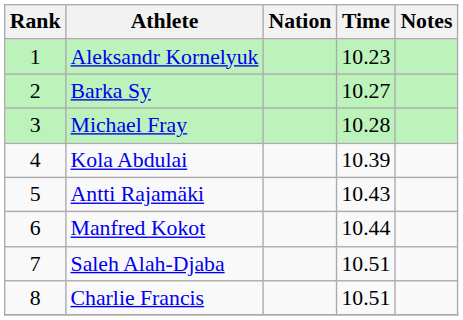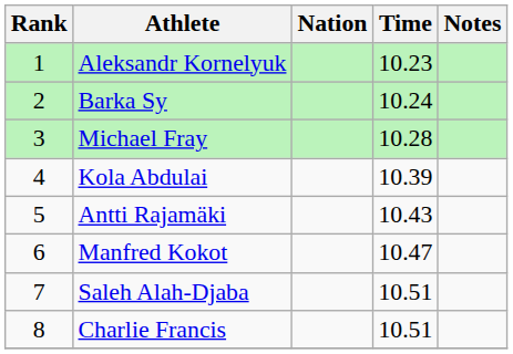Barka Sy | Time: 10.27 -> 10.24
Manfred Kokot | Time: 10.44 -> 10.47
